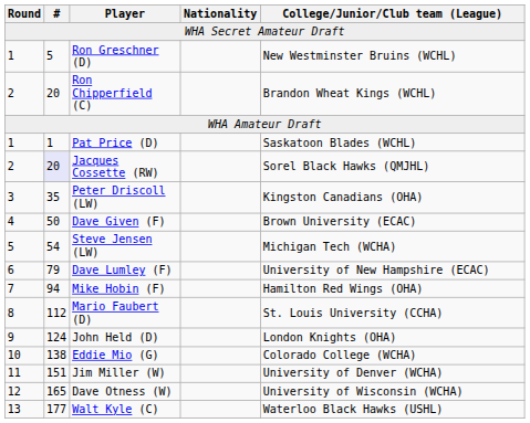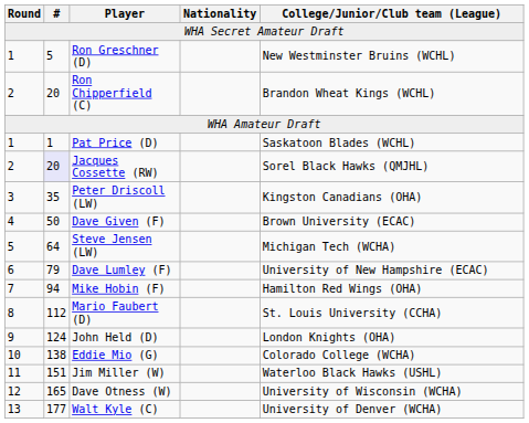Steve Jensen (LW) | #: 54 -> 64
Jim Miller (W) | College/Junior/Club team (League): University of Denver (WCHA) -> Waterloo Black Hawks (USHL)
Walt Kyle (C) | College/Junior/Club team (League): Waterloo Black Hawks (USHL) -> University of Denver (WCHA)
